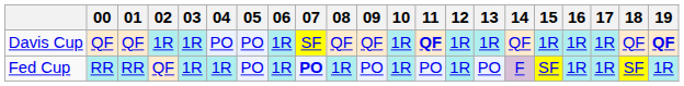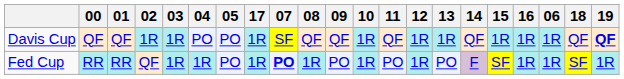columns swapped: 06 <-> 17
Davis Cup | 11: bold -> normal
